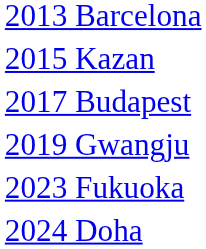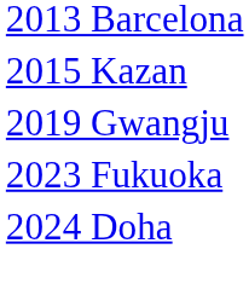- row: 2017 Budapest
